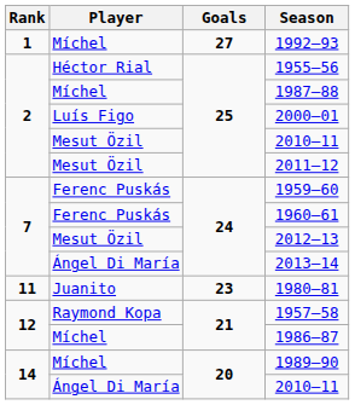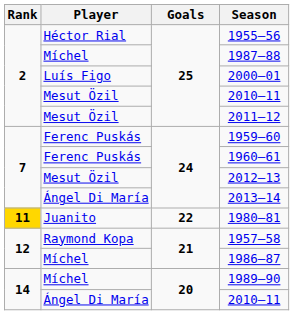- row: 1 | Míchel | 27 | 1992–93
1980–81 | Rank: no background -> gold background
1980–81 | Goals: 23 -> 22
